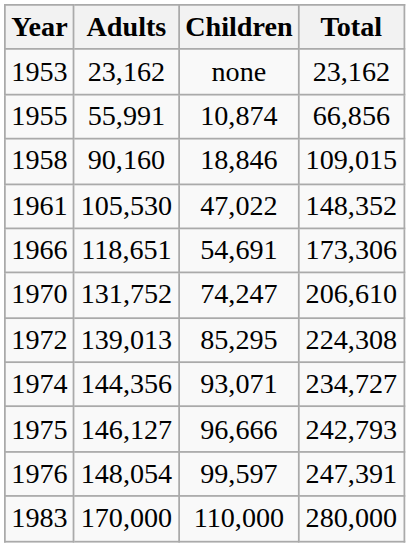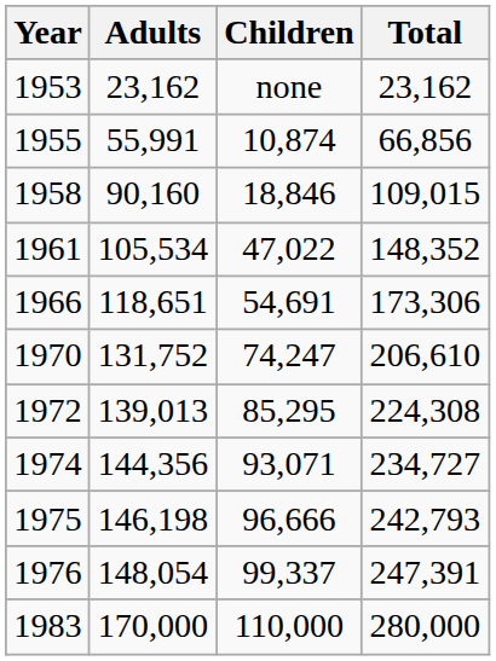1961 | Adults: 105,530 -> 105,534
1975 | Adults: 146,127 -> 146,198
1976 | Children: 99,597 -> 99,337
